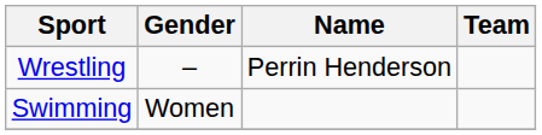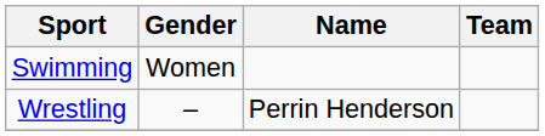rows swapped: Swimming <-> Wrestling
